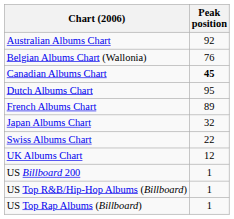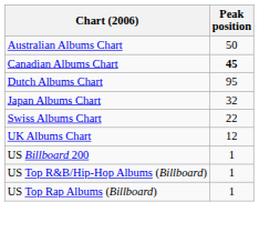Australian Albums Chart | Peak position: 92 -> 50
- row: Belgian Albums Chart (Wallonia) | 76
- row: French Albums Chart | 89
